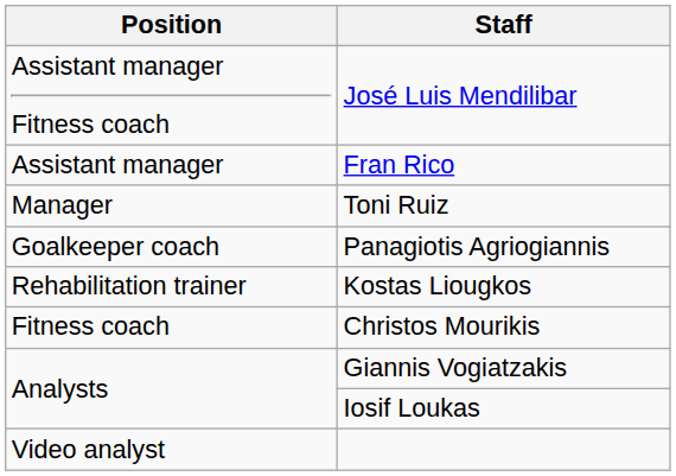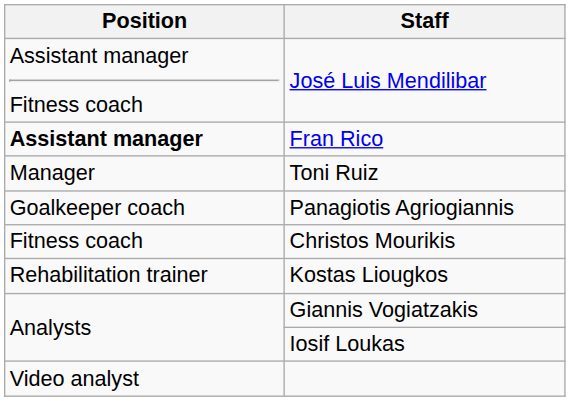Fran Rico | Position: normal -> bold
rows swapped: Christos Mourikis <-> Kostas Liougkos
